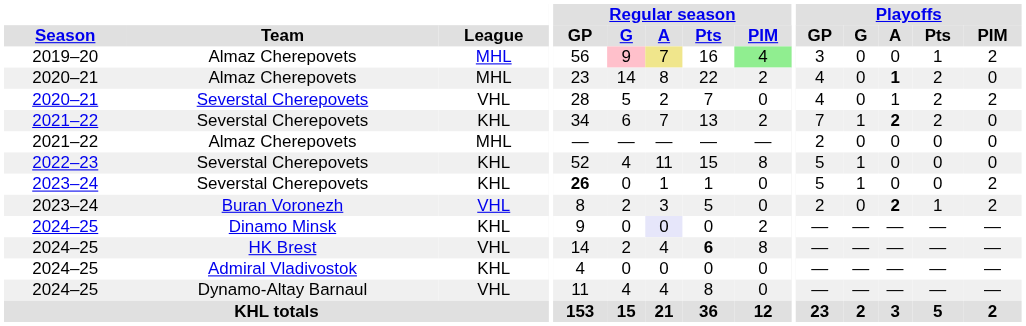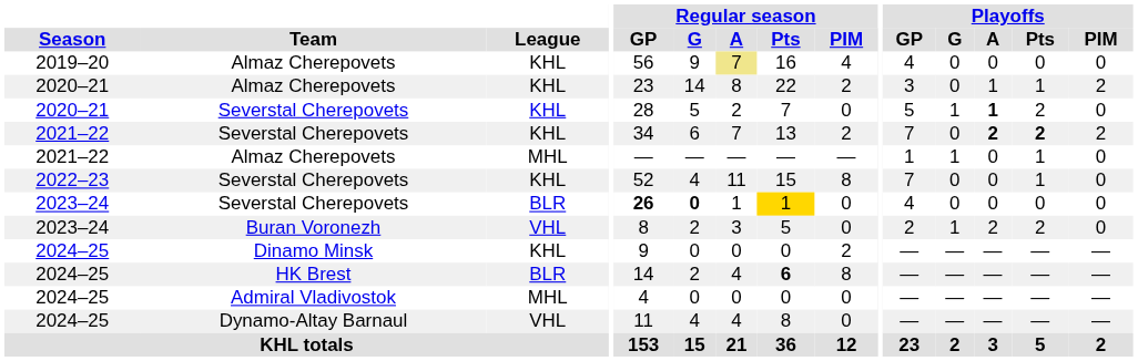2019–20 / Almaz Cherepovets | League: MHL -> KHL
2019–20 / Almaz Cherepovets | Regular season / G: pink background -> no background
2019–20 / Almaz Cherepovets | Regular season / PIM: lightgreen background -> no background
2019–20 / Almaz Cherepovets | Playoffs / GP: 3 -> 4
2019–20 / Almaz Cherepovets | Playoffs / Pts: 1 -> 0
2019–20 / Almaz Cherepovets | Playoffs / PIM: 2 -> 0
2020–21 / Almaz Cherepovets | League: MHL -> KHL
2020–21 / Almaz Cherepovets | Playoffs / GP: 4 -> 3
2020–21 / Almaz Cherepovets | Playoffs / A: bold -> normal
2020–21 / Almaz Cherepovets | Playoffs / Pts: 2 -> 1
2020–21 / Almaz Cherepovets | Playoffs / PIM: 0 -> 2
2020–21 / Severstal Cherepovets | League: VHL -> KHL
2020–21 / Severstal Cherepovets | Playoffs / GP: 4 -> 5
2020–21 / Severstal Cherepovets | Playoffs / G: 0 -> 1
2020–21 / Severstal Cherepovets | Playoffs / A: normal -> bold
2020–21 / Severstal Cherepovets | Playoffs / PIM: 2 -> 0
2021–22 / Severstal Cherepovets | Playoffs / G: 1 -> 0
2021–22 / Severstal Cherepovets | Playoffs / Pts: normal -> bold
2021–22 / Severstal Cherepovets | Playoffs / PIM: 0 -> 2
2021–22 / Almaz Cherepovets | Playoffs / GP: 2 -> 1
2021–22 / Almaz Cherepovets | Playoffs / G: 0 -> 1
2021–22 / Almaz Cherepovets | Playoffs / Pts: 0 -> 1
2022–23 / Severstal Cherepovets | Playoffs / GP: 5 -> 7
2022–23 / Severstal Cherepovets | Playoffs / G: 1 -> 0
2022–23 / Severstal Cherepovets | Playoffs / Pts: 0 -> 1
2023–24 / Severstal Cherepovets | League: KHL -> BLR
2023–24 / Severstal Cherepovets | Regular season / G: normal -> bold
2023–24 / Severstal Cherepovets | Regular season / Pts: no background -> gold background
2023–24 / Severstal Cherepovets | Playoffs / GP: 5 -> 4
2023–24 / Severstal Cherepovets | Playoffs / G: 1 -> 0
2023–24 / Severstal Cherepovets | Playoffs / PIM: 2 -> 0
Buran Voronezh | Playoffs / G: 0 -> 1
Buran Voronezh | Playoffs / A: bold -> normal
Buran Voronezh | Playoffs / Pts: 1 -> 2
Buran Voronezh | Playoffs / PIM: 2 -> 0
Dinamo Minsk | Regular season / A: lavender background -> no background
HK Brest | League: VHL -> BLR
Admiral Vladivostok | League: KHL -> MHL
